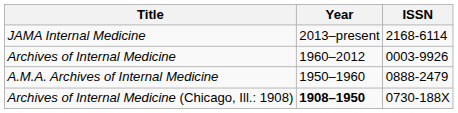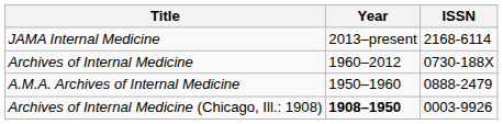Archives of Internal Medicine | ISSN: 0003-9926 -> 0730-188X
Archives of Internal Medicine (Chicago, Ill.: 1908) | ISSN: 0730-188X -> 0003-9926
